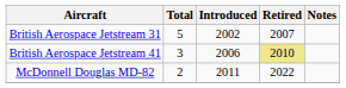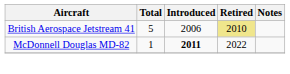- row: British Aerospace Jetstream 31 | 5 | 2002 | 2007
British Aerospace Jetstream 41 | Total: 3 -> 5
McDonnell Douglas MD-82 | Total: 2 -> 1
McDonnell Douglas MD-82 | Introduced: normal -> bold
